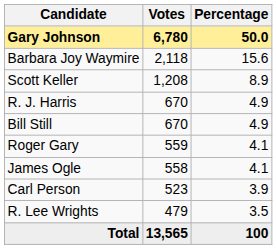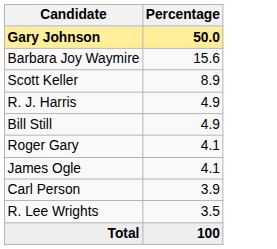- column: Votes | 6,780 | 2,118 | 1,208 | 670 | 670 | 559 | 558 | 523 | 479 | 13,565
